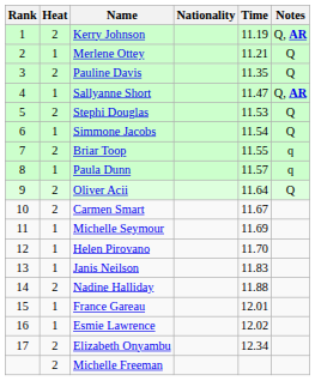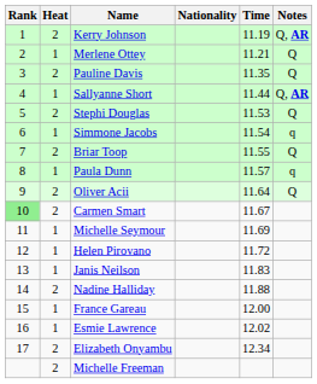Sallyanne Short | Time: 11.47 -> 11.44
Simmone Jacobs | Notes: Q -> q
Briar Toop | Notes: q -> Q
Carmen Smart | Rank: no background -> lightgreen background
Helen Pirovano | Time: 11.70 -> 11.72
France Gareau | Time: 12.01 -> 12.00
